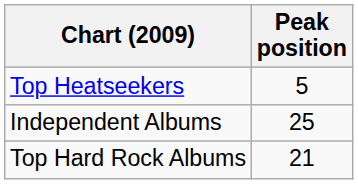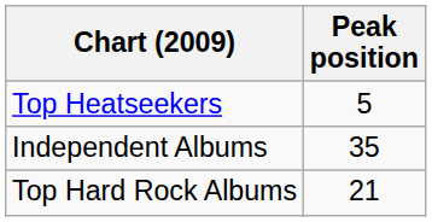Independent Albums | Peak position: 25 -> 35
